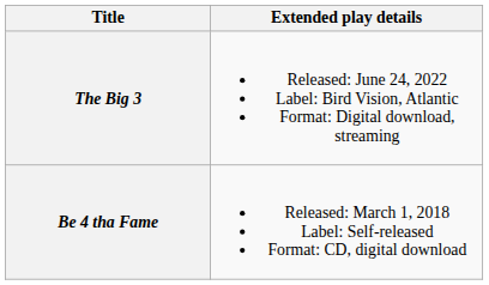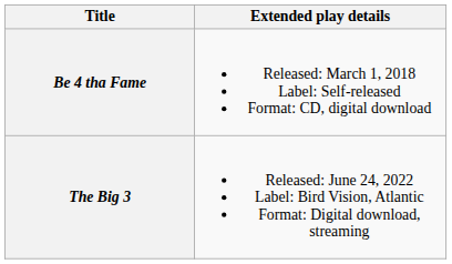rows swapped: Be 4 tha Fame <-> The Big 3
